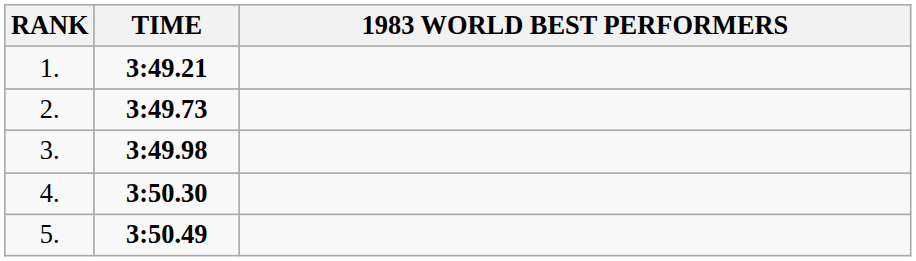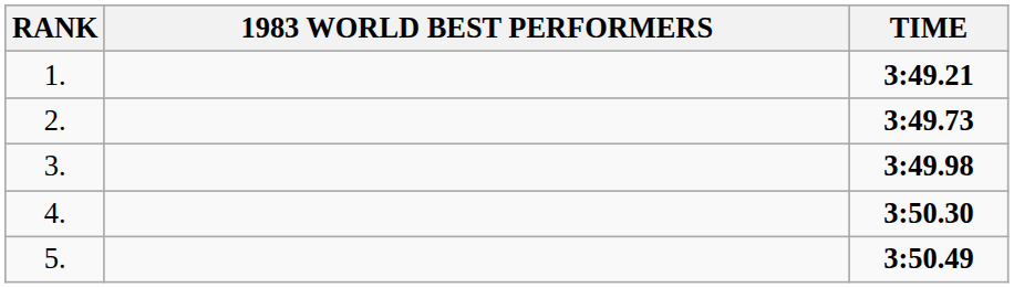columns swapped: 1983 WORLD BEST PERFORMERS <-> TIME
